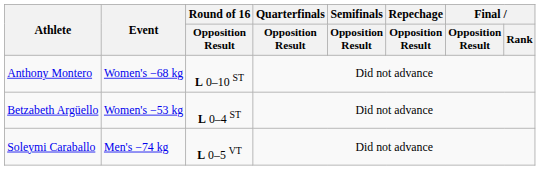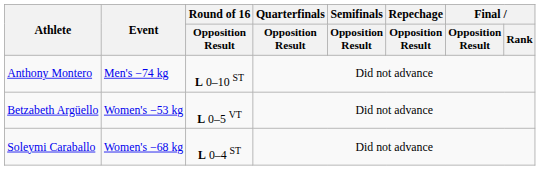Anthony Montero | Event: Women's −68 kg -> Men's −74 kg
Betzabeth Argüello | Round of 16 / Opposition Result: L 0–4 ST -> L 0–5 VT
Soleymi Caraballo | Event: Men's −74 kg -> Women's −68 kg
Soleymi Caraballo | Round of 16 / Opposition Result: L 0–5 VT -> L 0–4 ST
